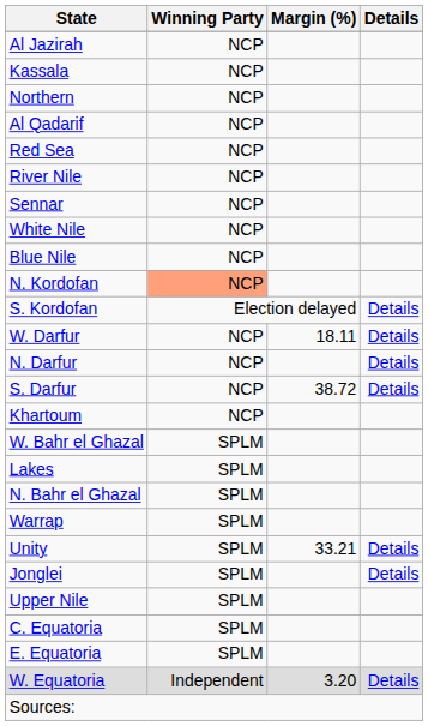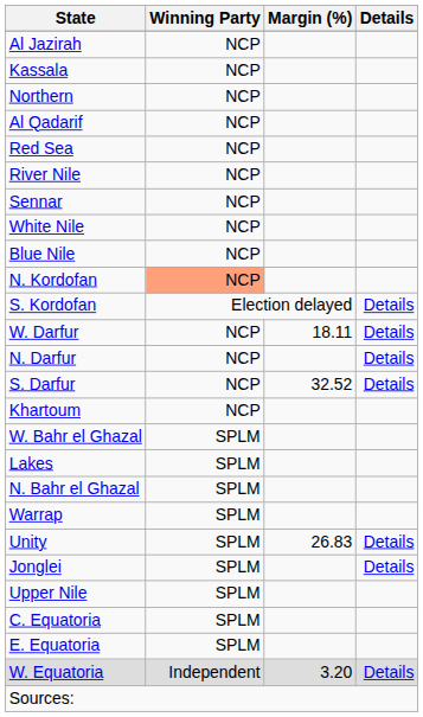S. Darfur | Margin (%): 38.72 -> 32.52
Unity | Margin (%): 33.21 -> 26.83
